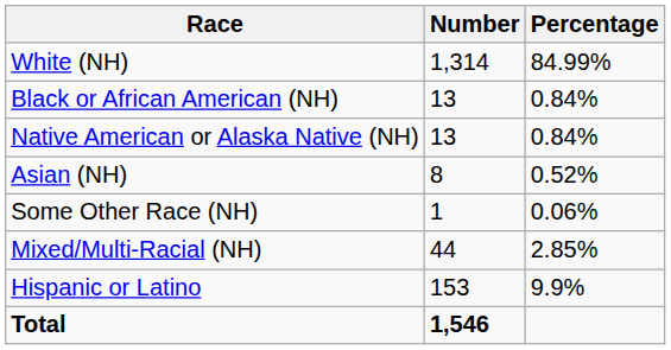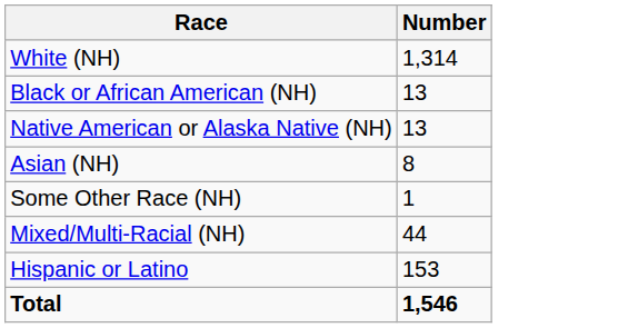- column: Percentage | 84.99% | 0.84% | 0.84% | 0.52% | 0.06% | 2.85% | 9.9%
